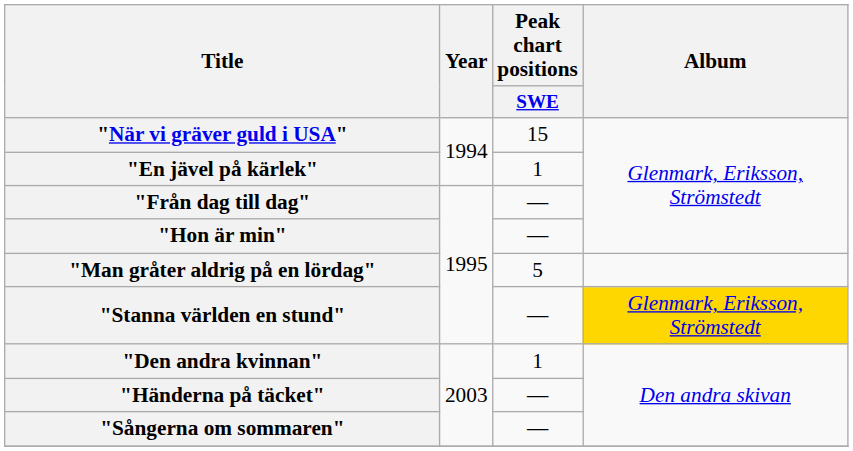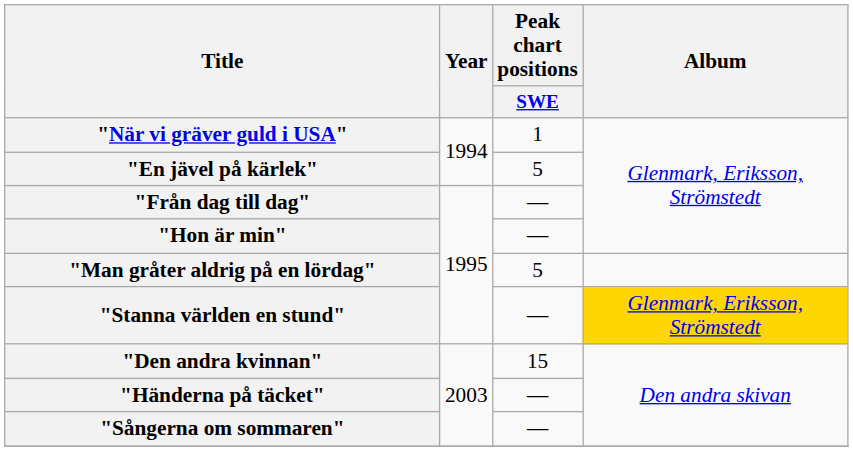"När vi gräver guld i USA" | Peak chart positions / SWE: 15 -> 1
"En jävel på kärlek" | Peak chart positions / SWE: 1 -> 5
"Den andra kvinnan" | Peak chart positions / SWE: 1 -> 15
